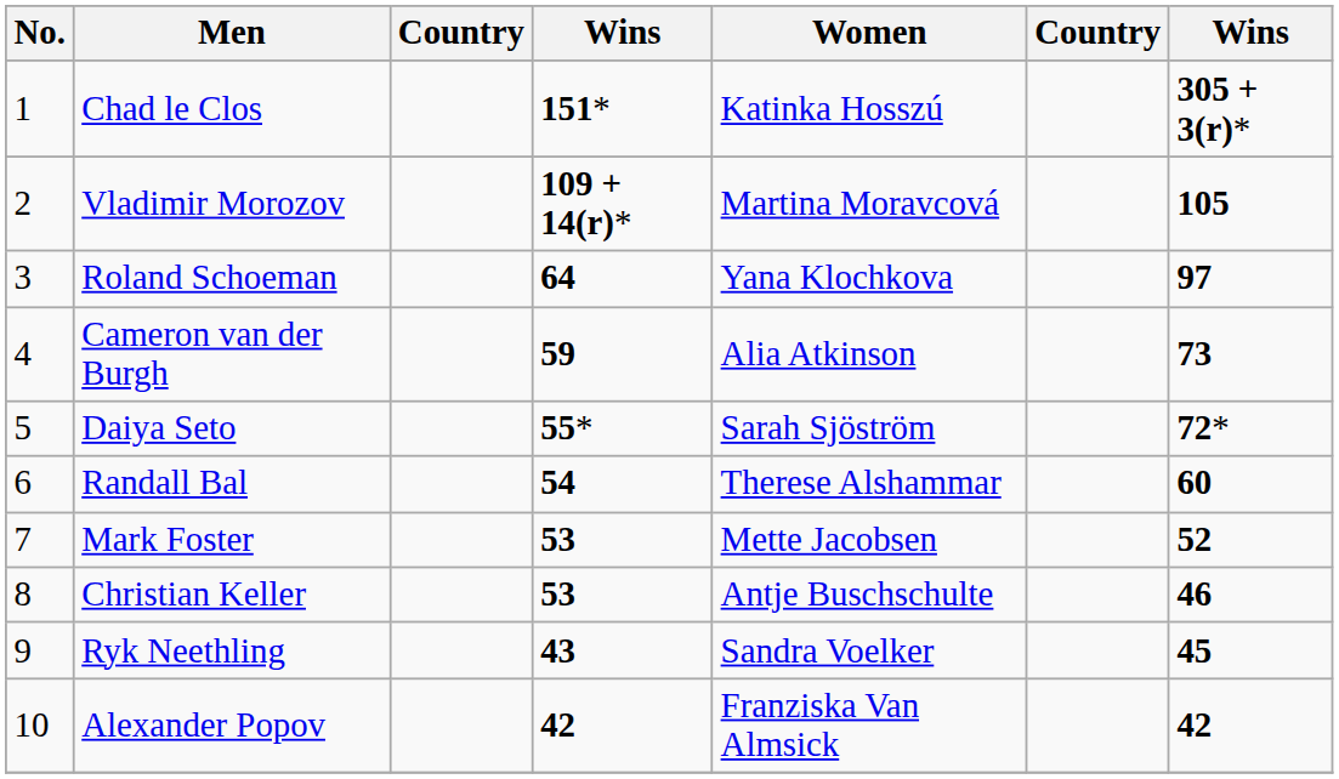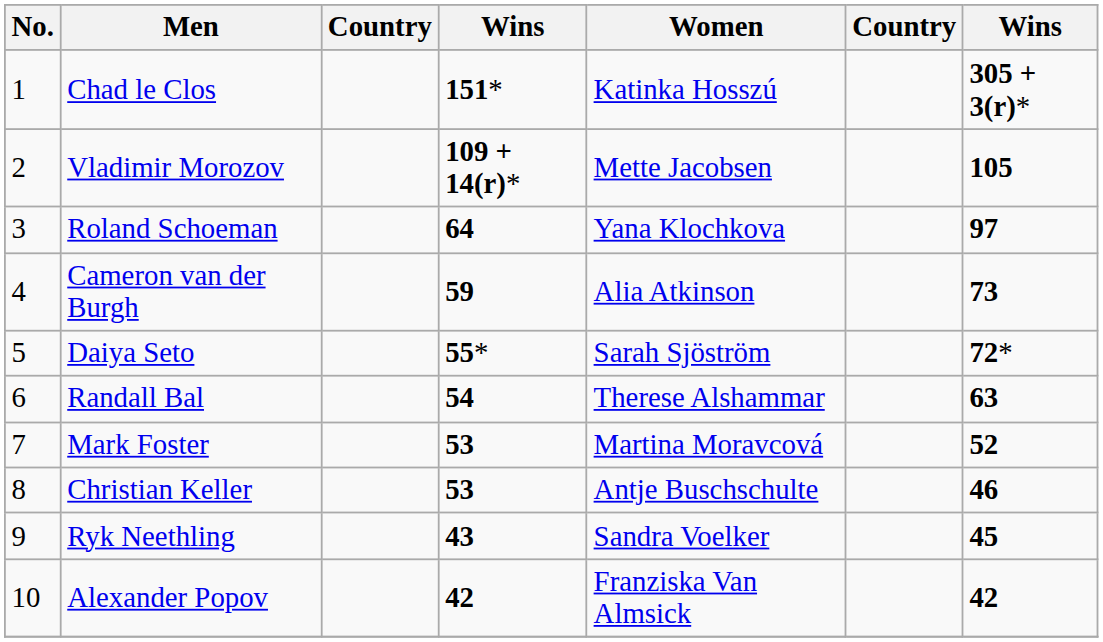Vladimir Morozov | Women: Martina Moravcová -> Mette Jacobsen
Randall Bal | column 7: 60 -> 63
Mark Foster | Women: Mette Jacobsen -> Martina Moravcová
